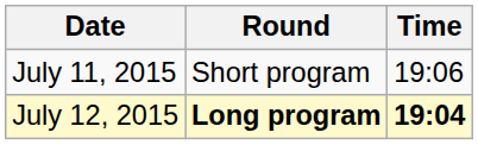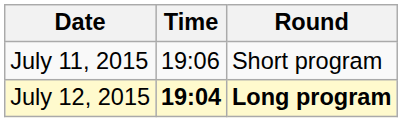columns swapped: Time <-> Round
